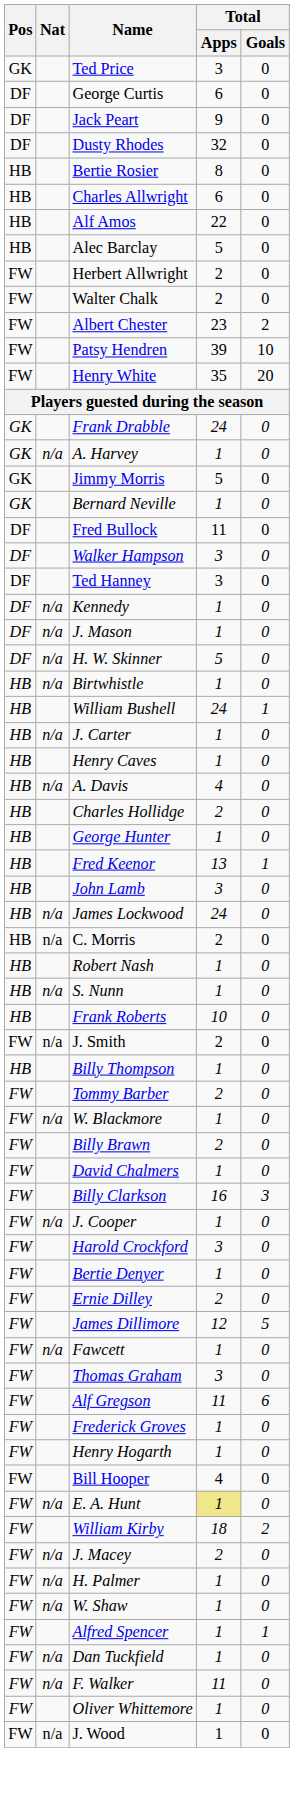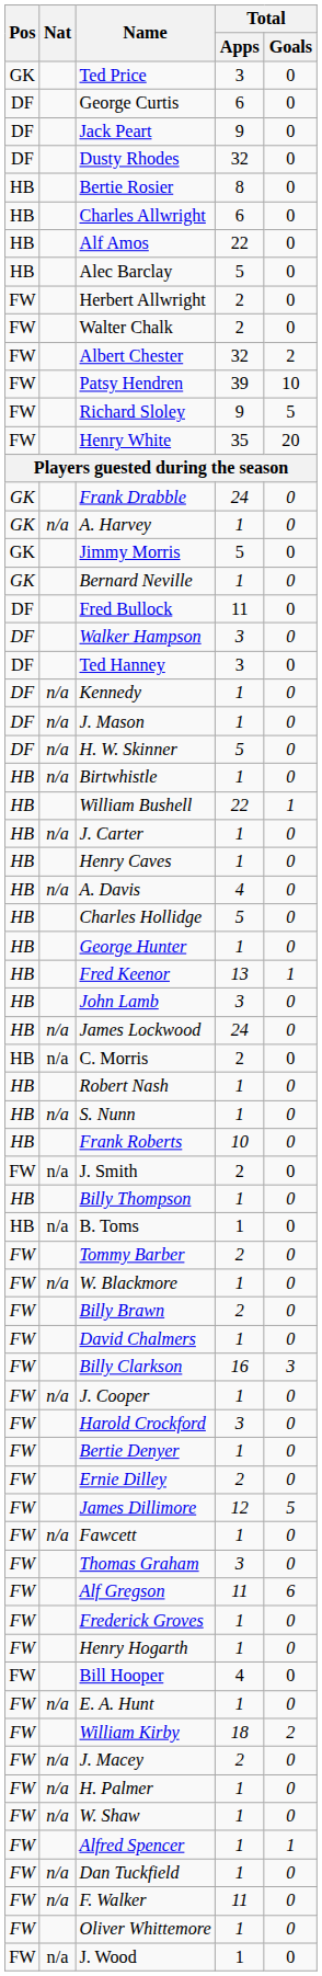Albert Chester | Total / Apps: 23 -> 32
+ row: FW | Richard Sloley | 9 | 5
William Bushell | Total / Apps: 24 -> 22
Charles Hollidge | Total / Apps: 2 -> 5
+ row: HB | n/a | B. Toms | 1 | 0
E. A. Hunt | Total / Apps: khaki background -> no background
